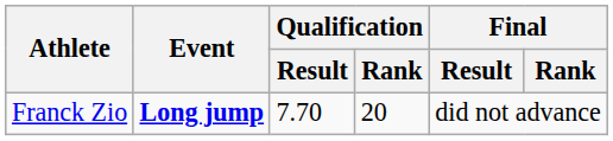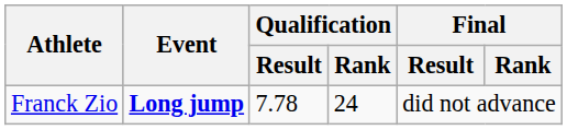Franck Zio | Qualification / Result: 7.70 -> 7.78
Franck Zio | Qualification / Rank: 20 -> 24
